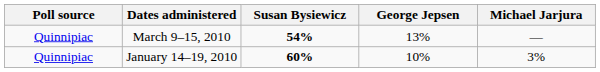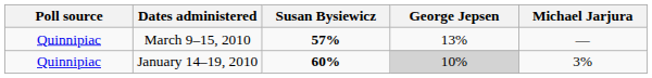March 9–15, 2010 | Susan Bysiewicz: 54% -> 57%
January 14–19, 2010 | George Jepsen: no background -> lightgrey background
